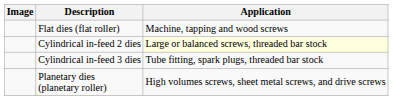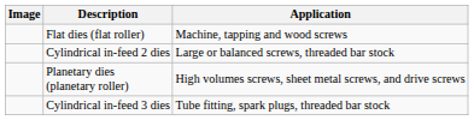Cylindrical in-feed 2 dies | Application: lightyellow background -> no background
rows swapped: Cylindrical in-feed 3 dies <-> Planetary dies (planetary roller)
